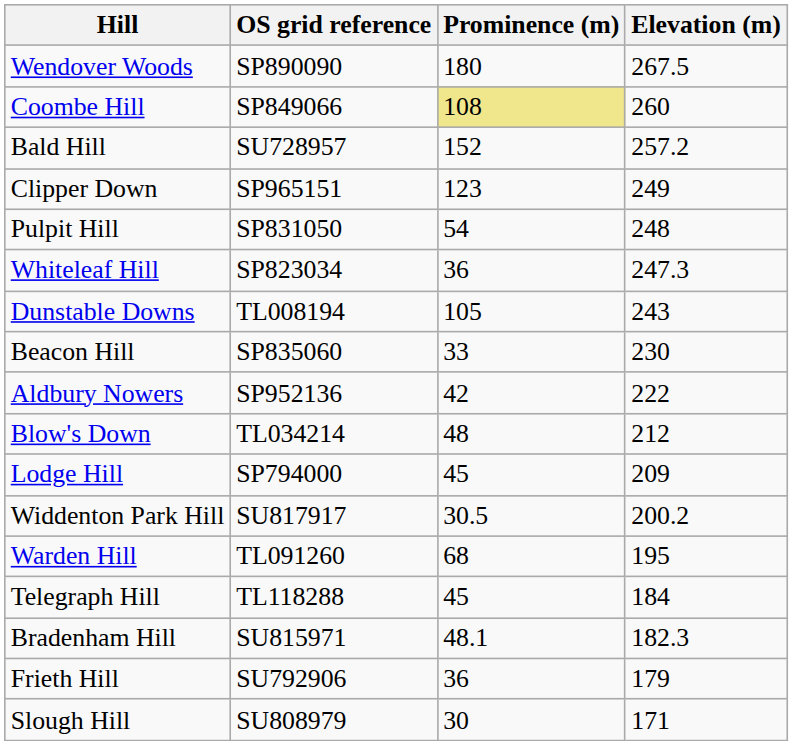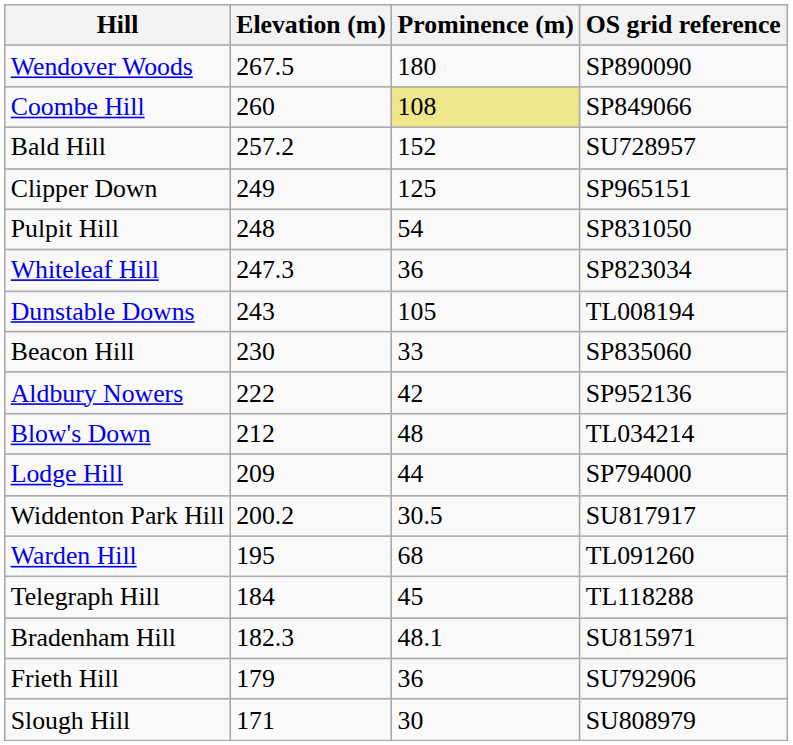columns swapped: Elevation (m) <-> OS grid reference
Clipper Down | Prominence (m): 123 -> 125
Lodge Hill | Prominence (m): 45 -> 44
